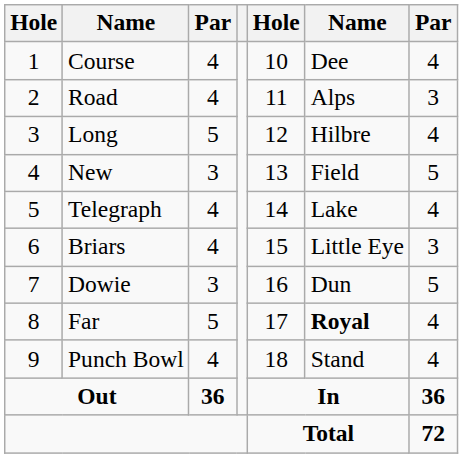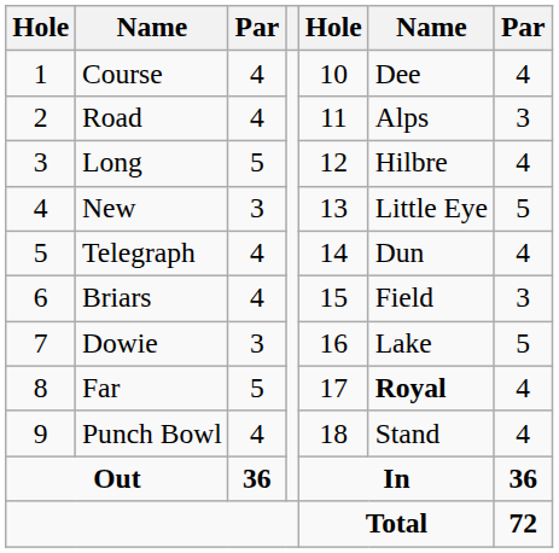New | column 6: Field -> Little Eye
Telegraph | column 6: Lake -> Dun
Briars | column 6: Little Eye -> Field
Dowie | column 6: Dun -> Lake
